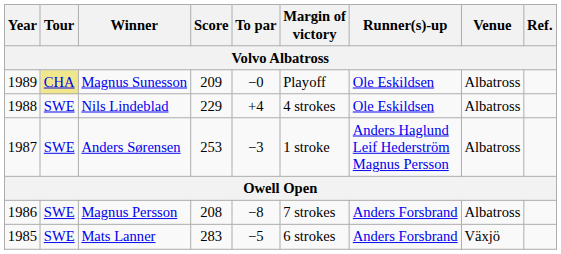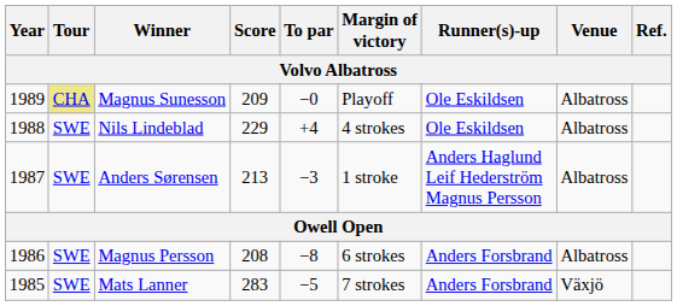Anders Sørensen | Score: 253 -> 213
Magnus Persson | Margin of victory: 7 strokes -> 6 strokes
Mats Lanner | Margin of victory: 6 strokes -> 7 strokes
